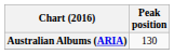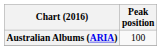Australian Albums (ARIA) | Peak position: 130 -> 100
